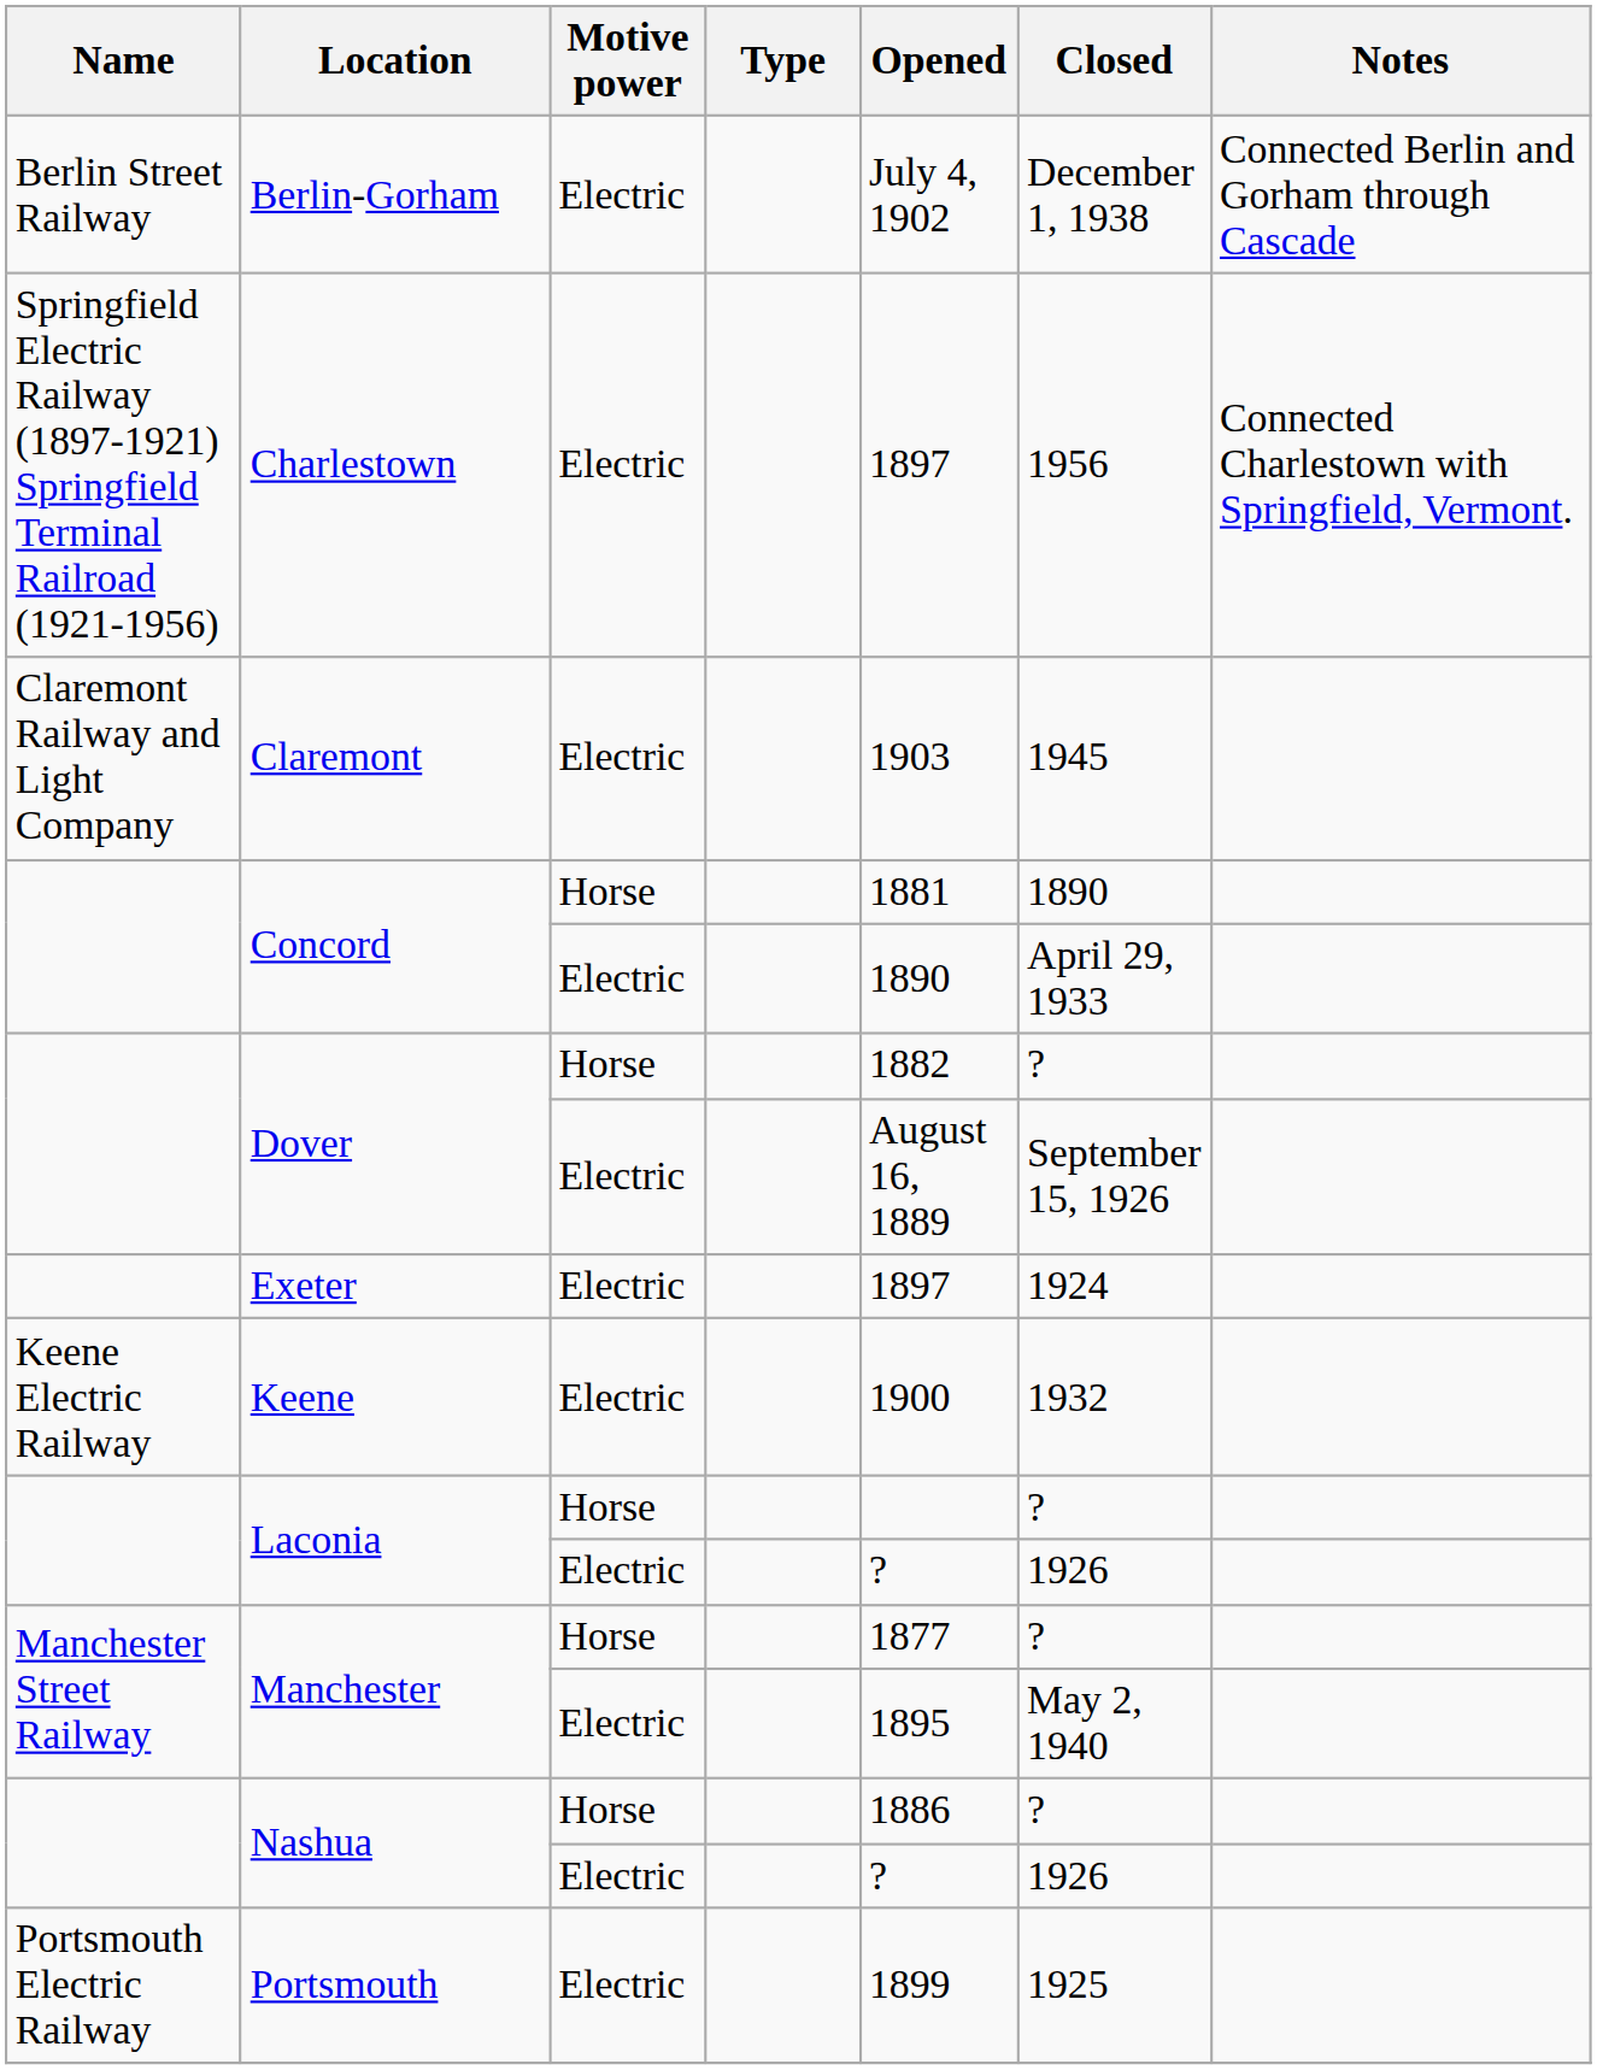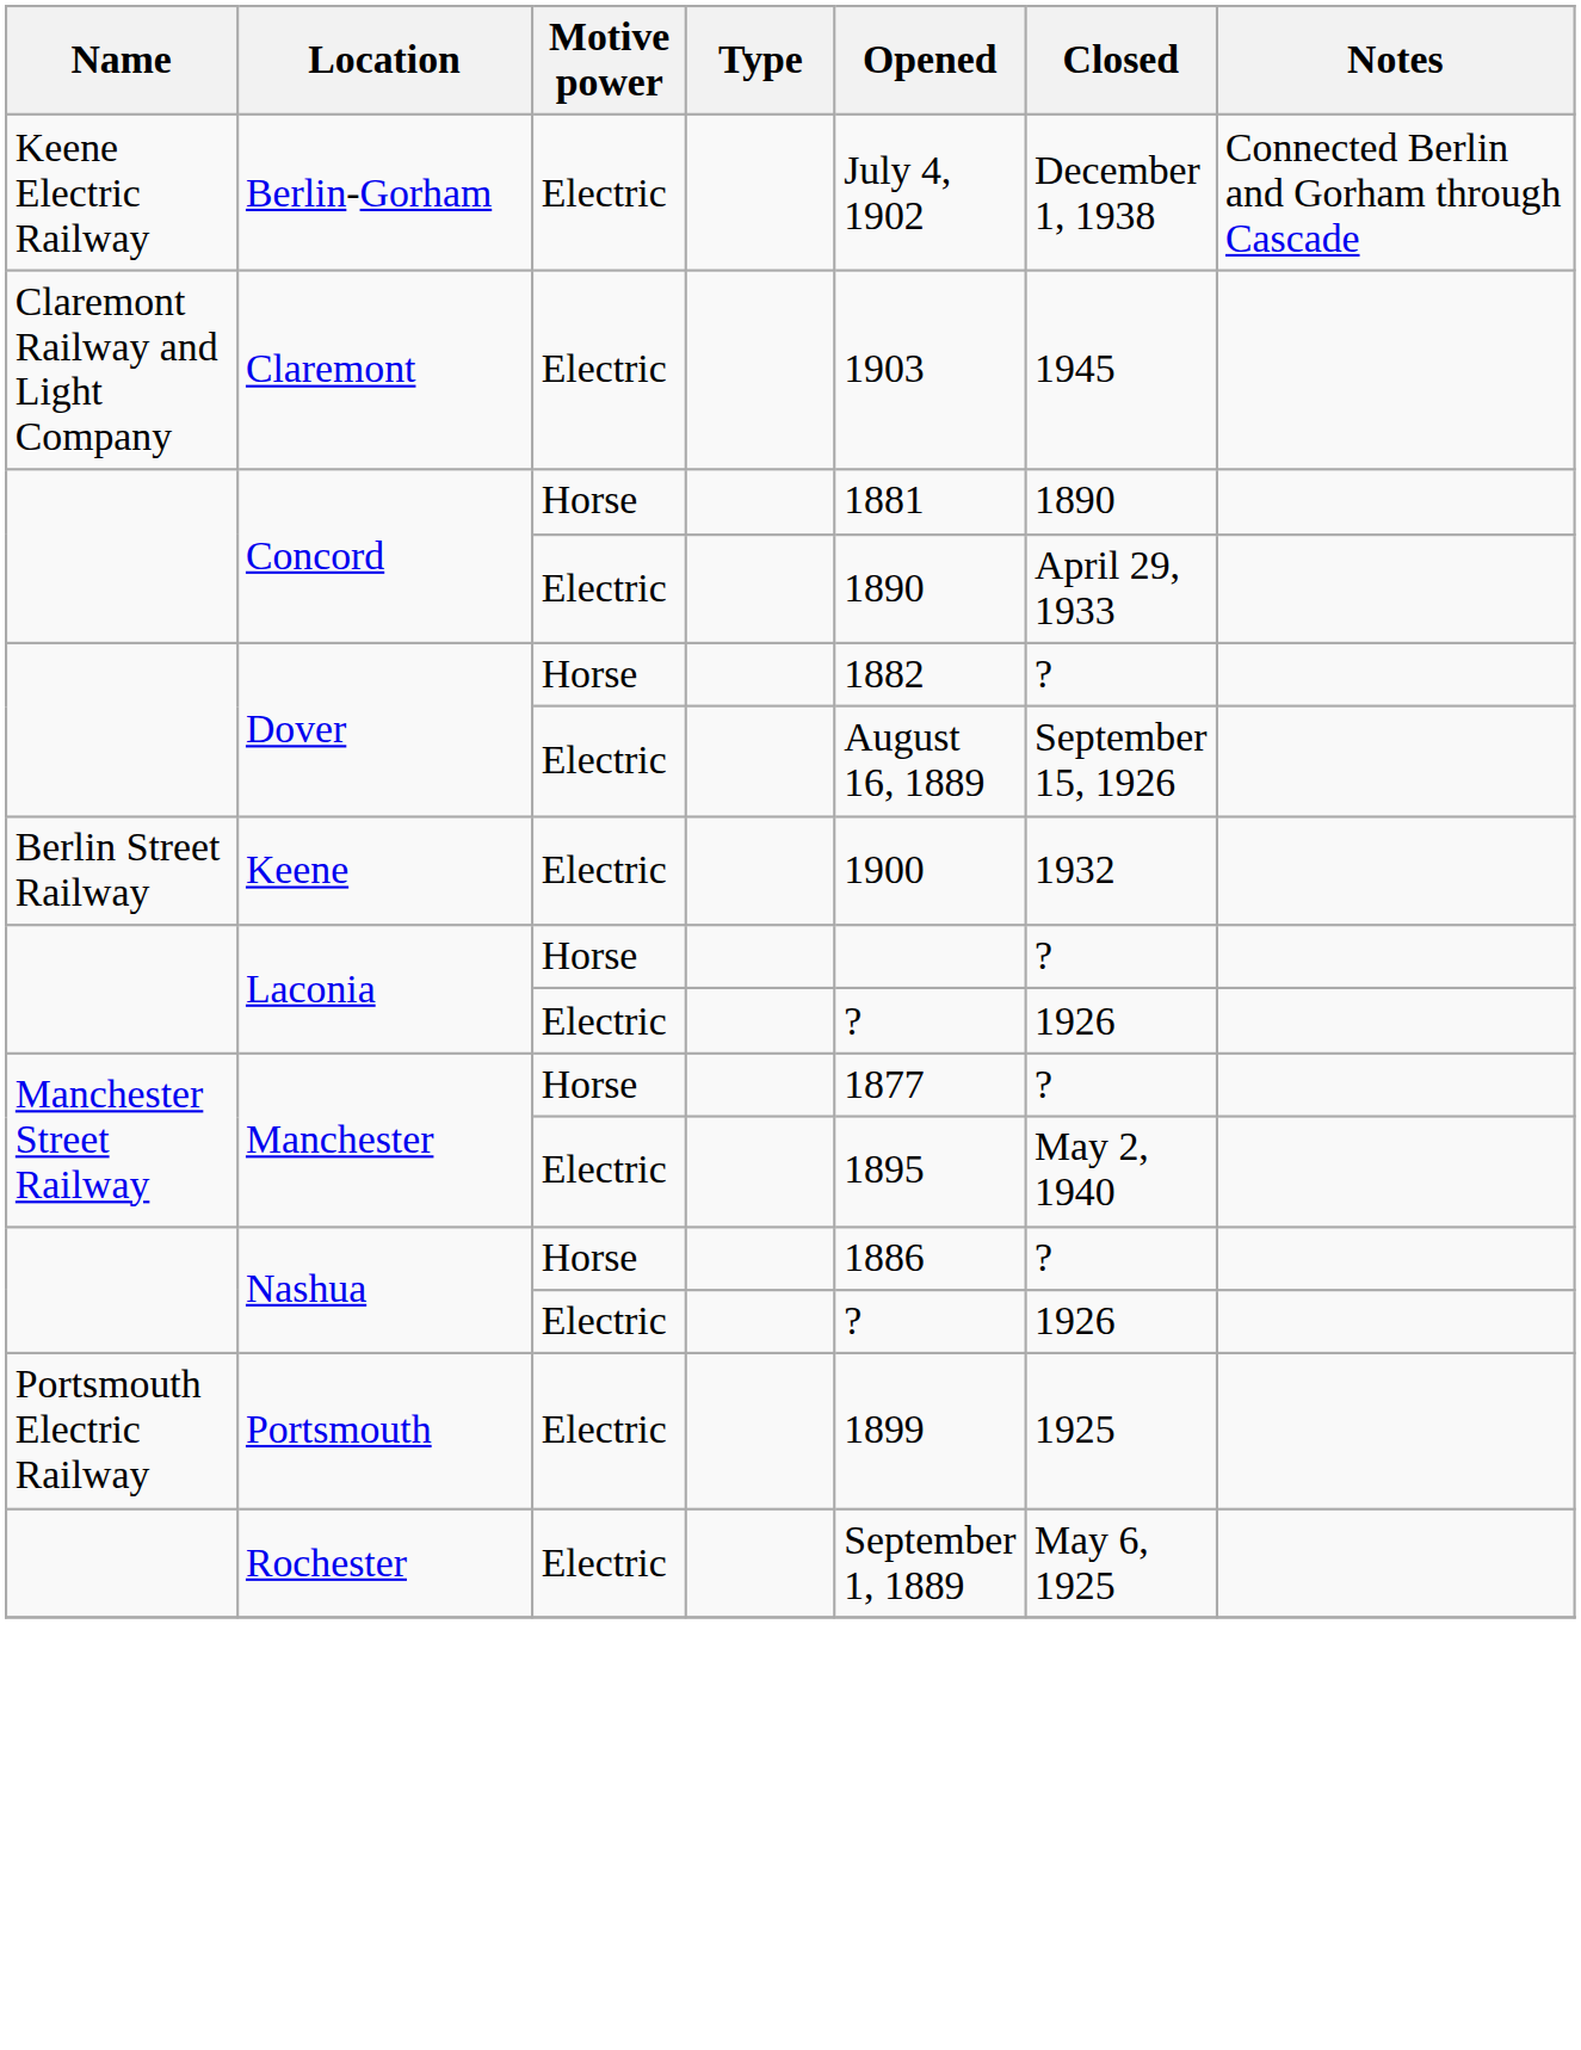Berlin-Gorham | Name: Berlin Street Railway -> Keene Electric Railway
- row: Springfield Electric Railway (1897-1921) Springfield Terminal Railroad (1921-1956) | Charlestown | Electric | 1897 | 1956 | Connected Charlestown with Springfield, Vermont.
- row: Exeter | Electric | 1897 | 1924
Keene | Name: Keene Electric Railway -> Berlin Street Railway
+ row: Rochester | Electric | September 1, 1889 | May 6, 1925
